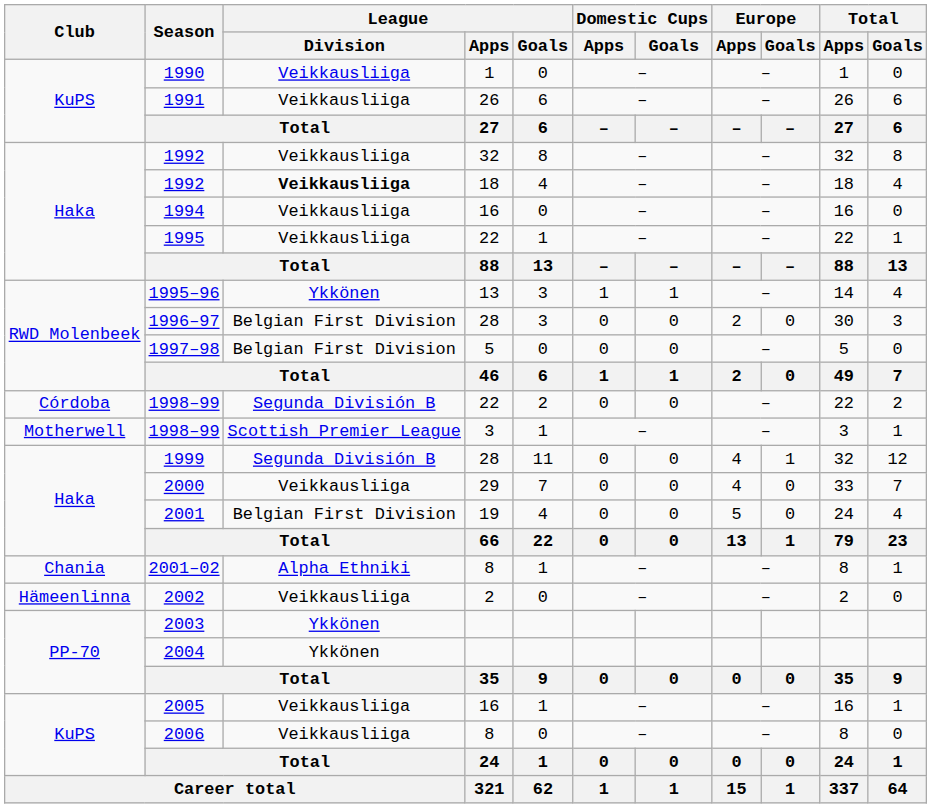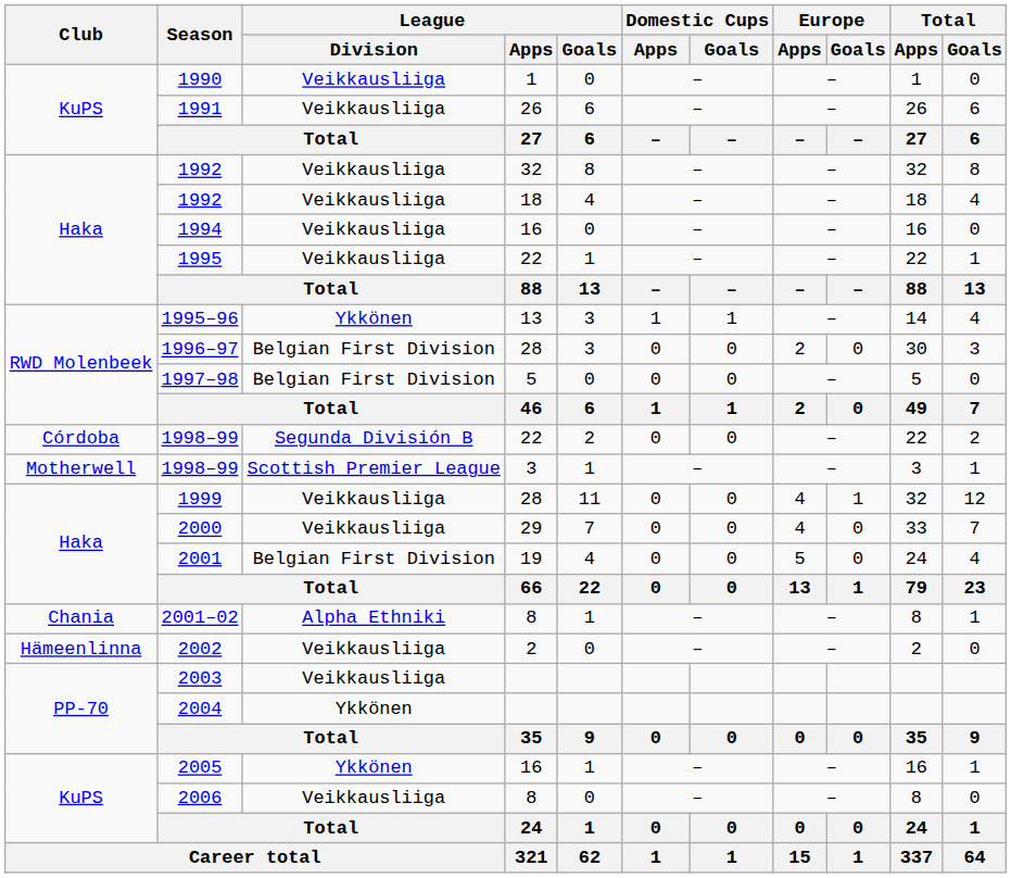1992 / 18 | League / Division: bold -> normal
1999 | League / Division: Segunda División B -> Veikkausliiga
2003 | League / Division: Ykkönen -> Veikkausliiga
2005 | League / Division: Veikkausliiga -> Ykkönen
